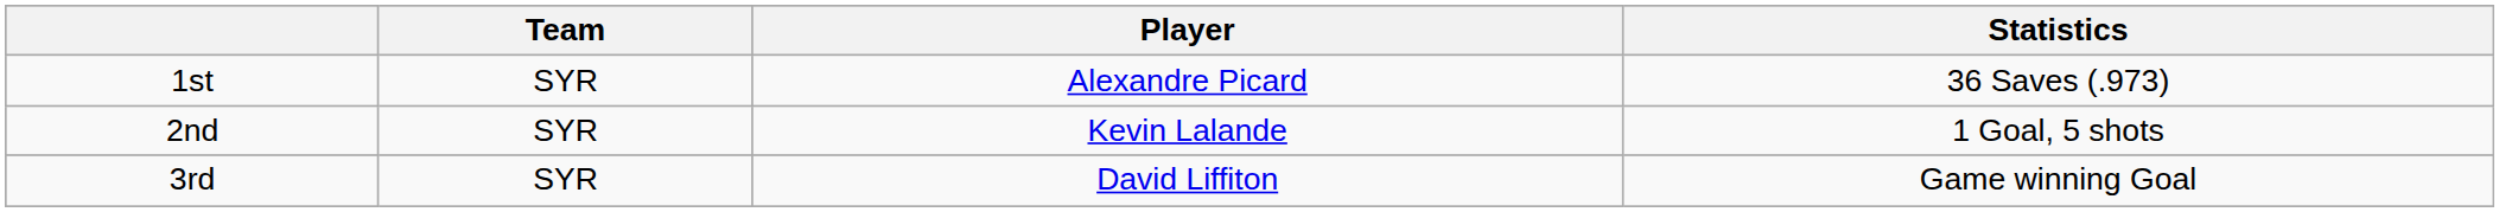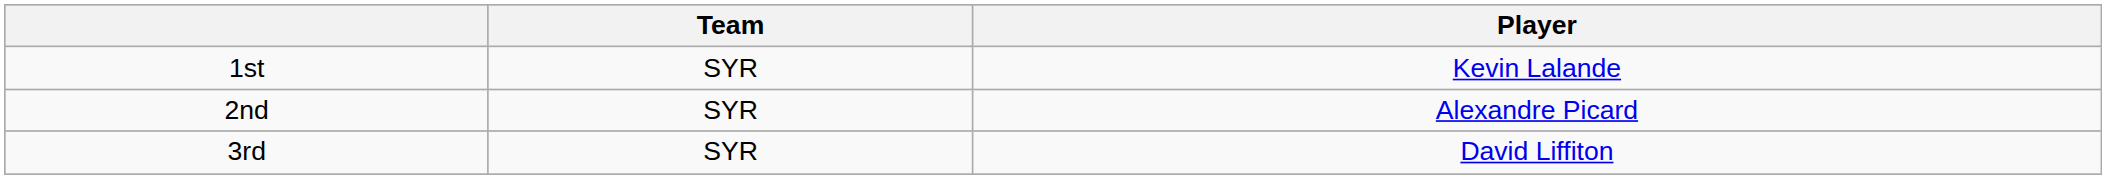- column: Statistics | 36 Saves (.973) | 1 Goal, 5 shots | Game winning Goal
1st | Player: Alexandre Picard -> Kevin Lalande
2nd | Player: Kevin Lalande -> Alexandre Picard
